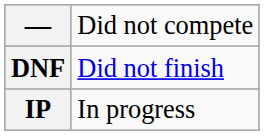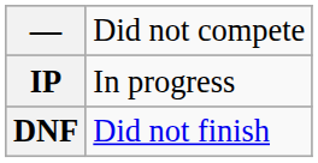rows swapped: DNF <-> IP
